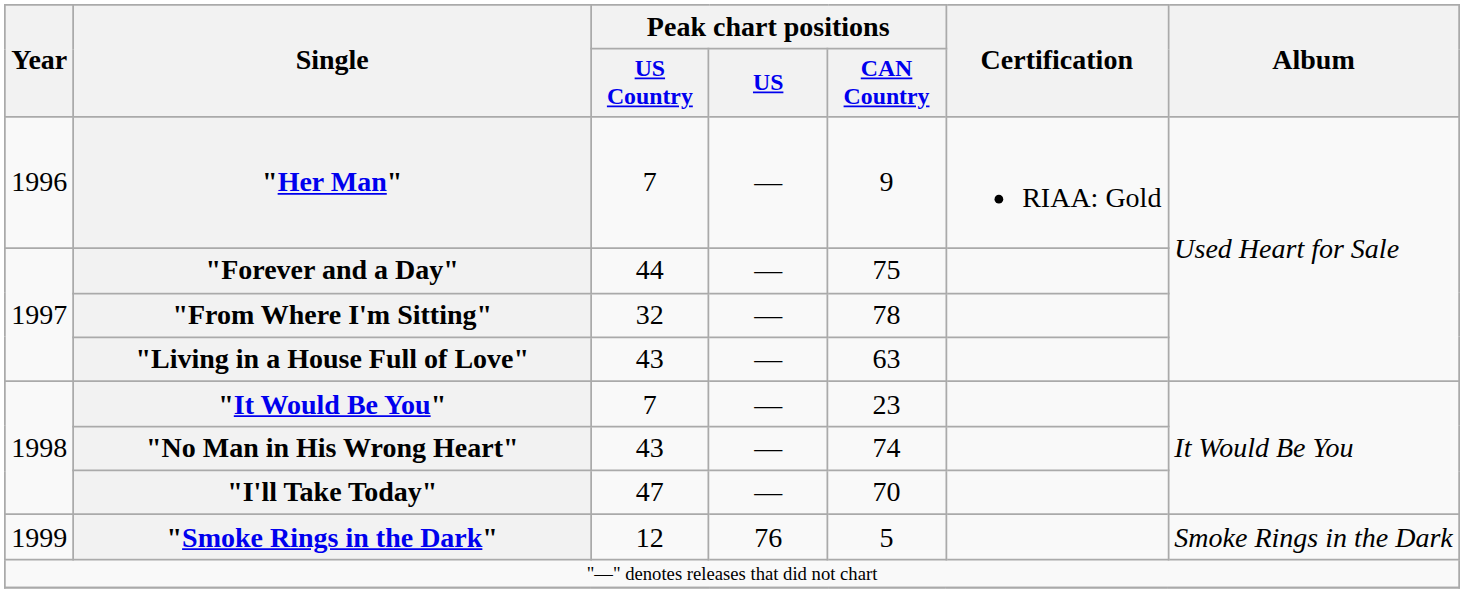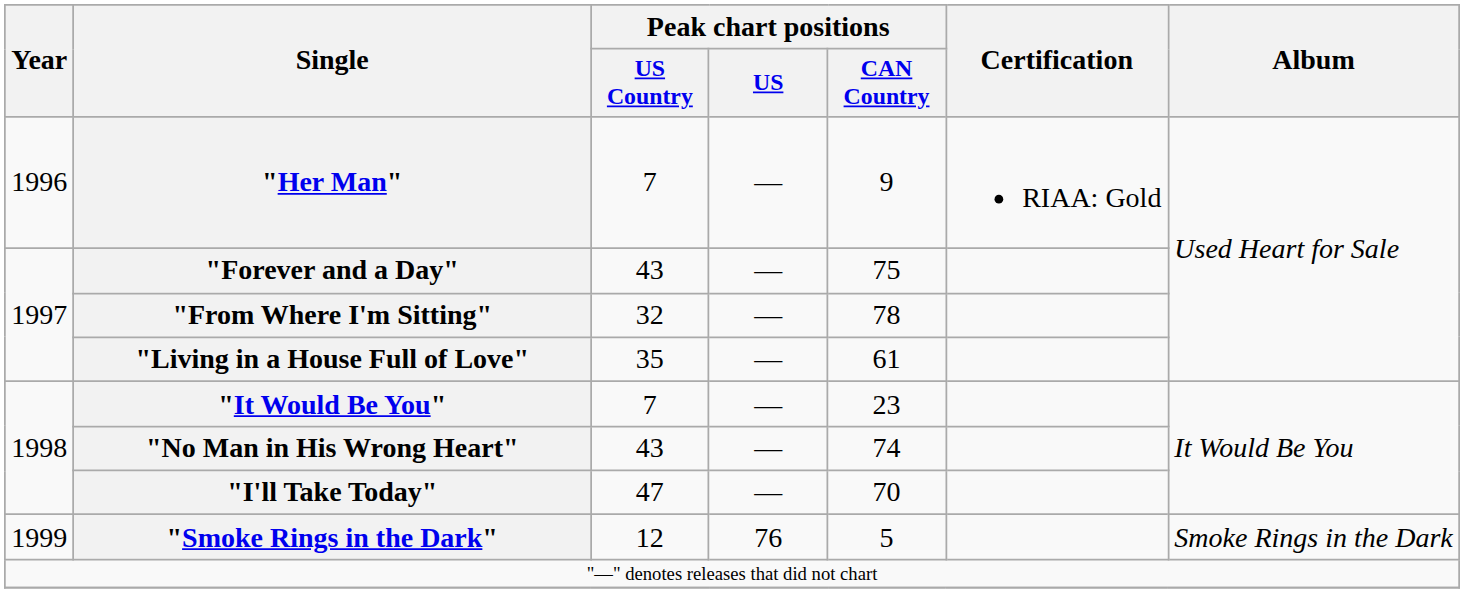"Forever and a Day" | Peak chart positions / US Country: 44 -> 43
"Living in a House Full of Love" | Peak chart positions / US Country: 43 -> 35
"Living in a House Full of Love" | Peak chart positions / CAN Country: 63 -> 61
